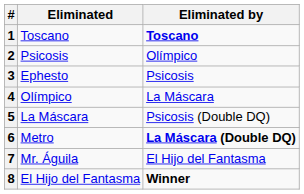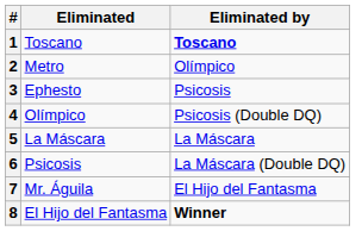2 | Eliminated: Psicosis -> Metro
4 | Eliminated by: La Máscara -> Psicosis (Double DQ)
5 | Eliminated by: Psicosis (Double DQ) -> La Máscara
6 | Eliminated: Metro -> Psicosis
6 | Eliminated by: bold -> normal
